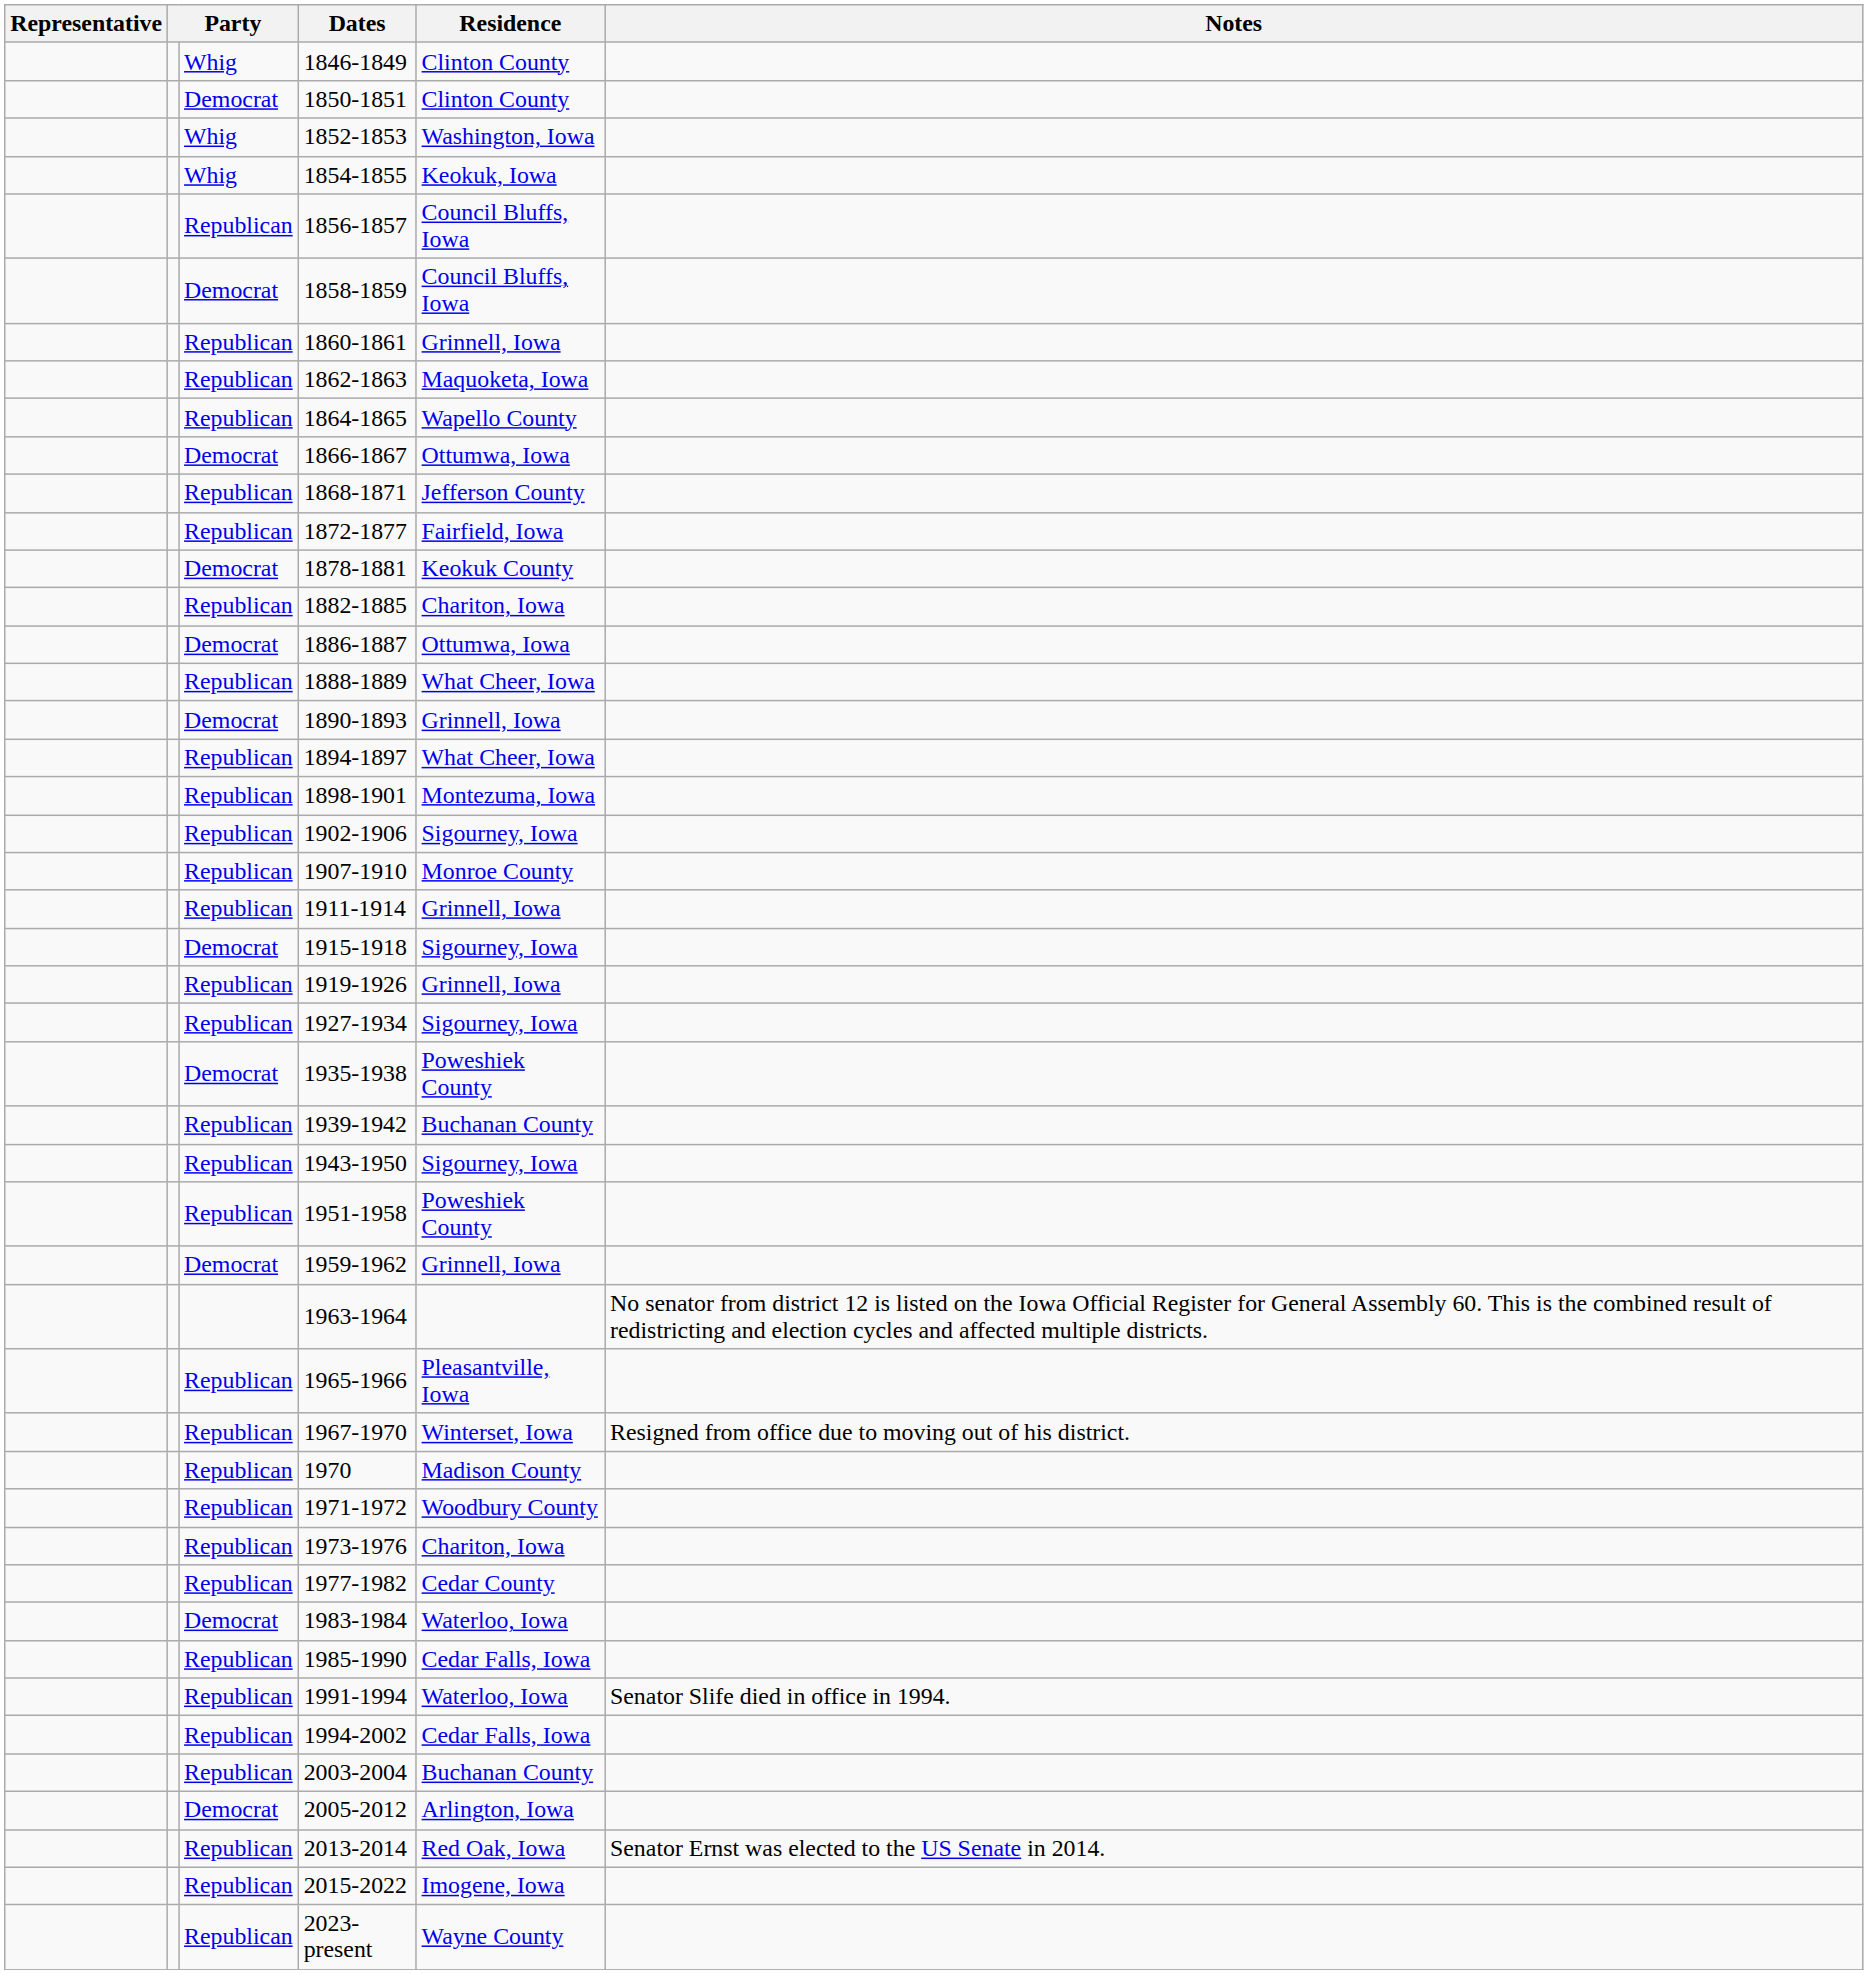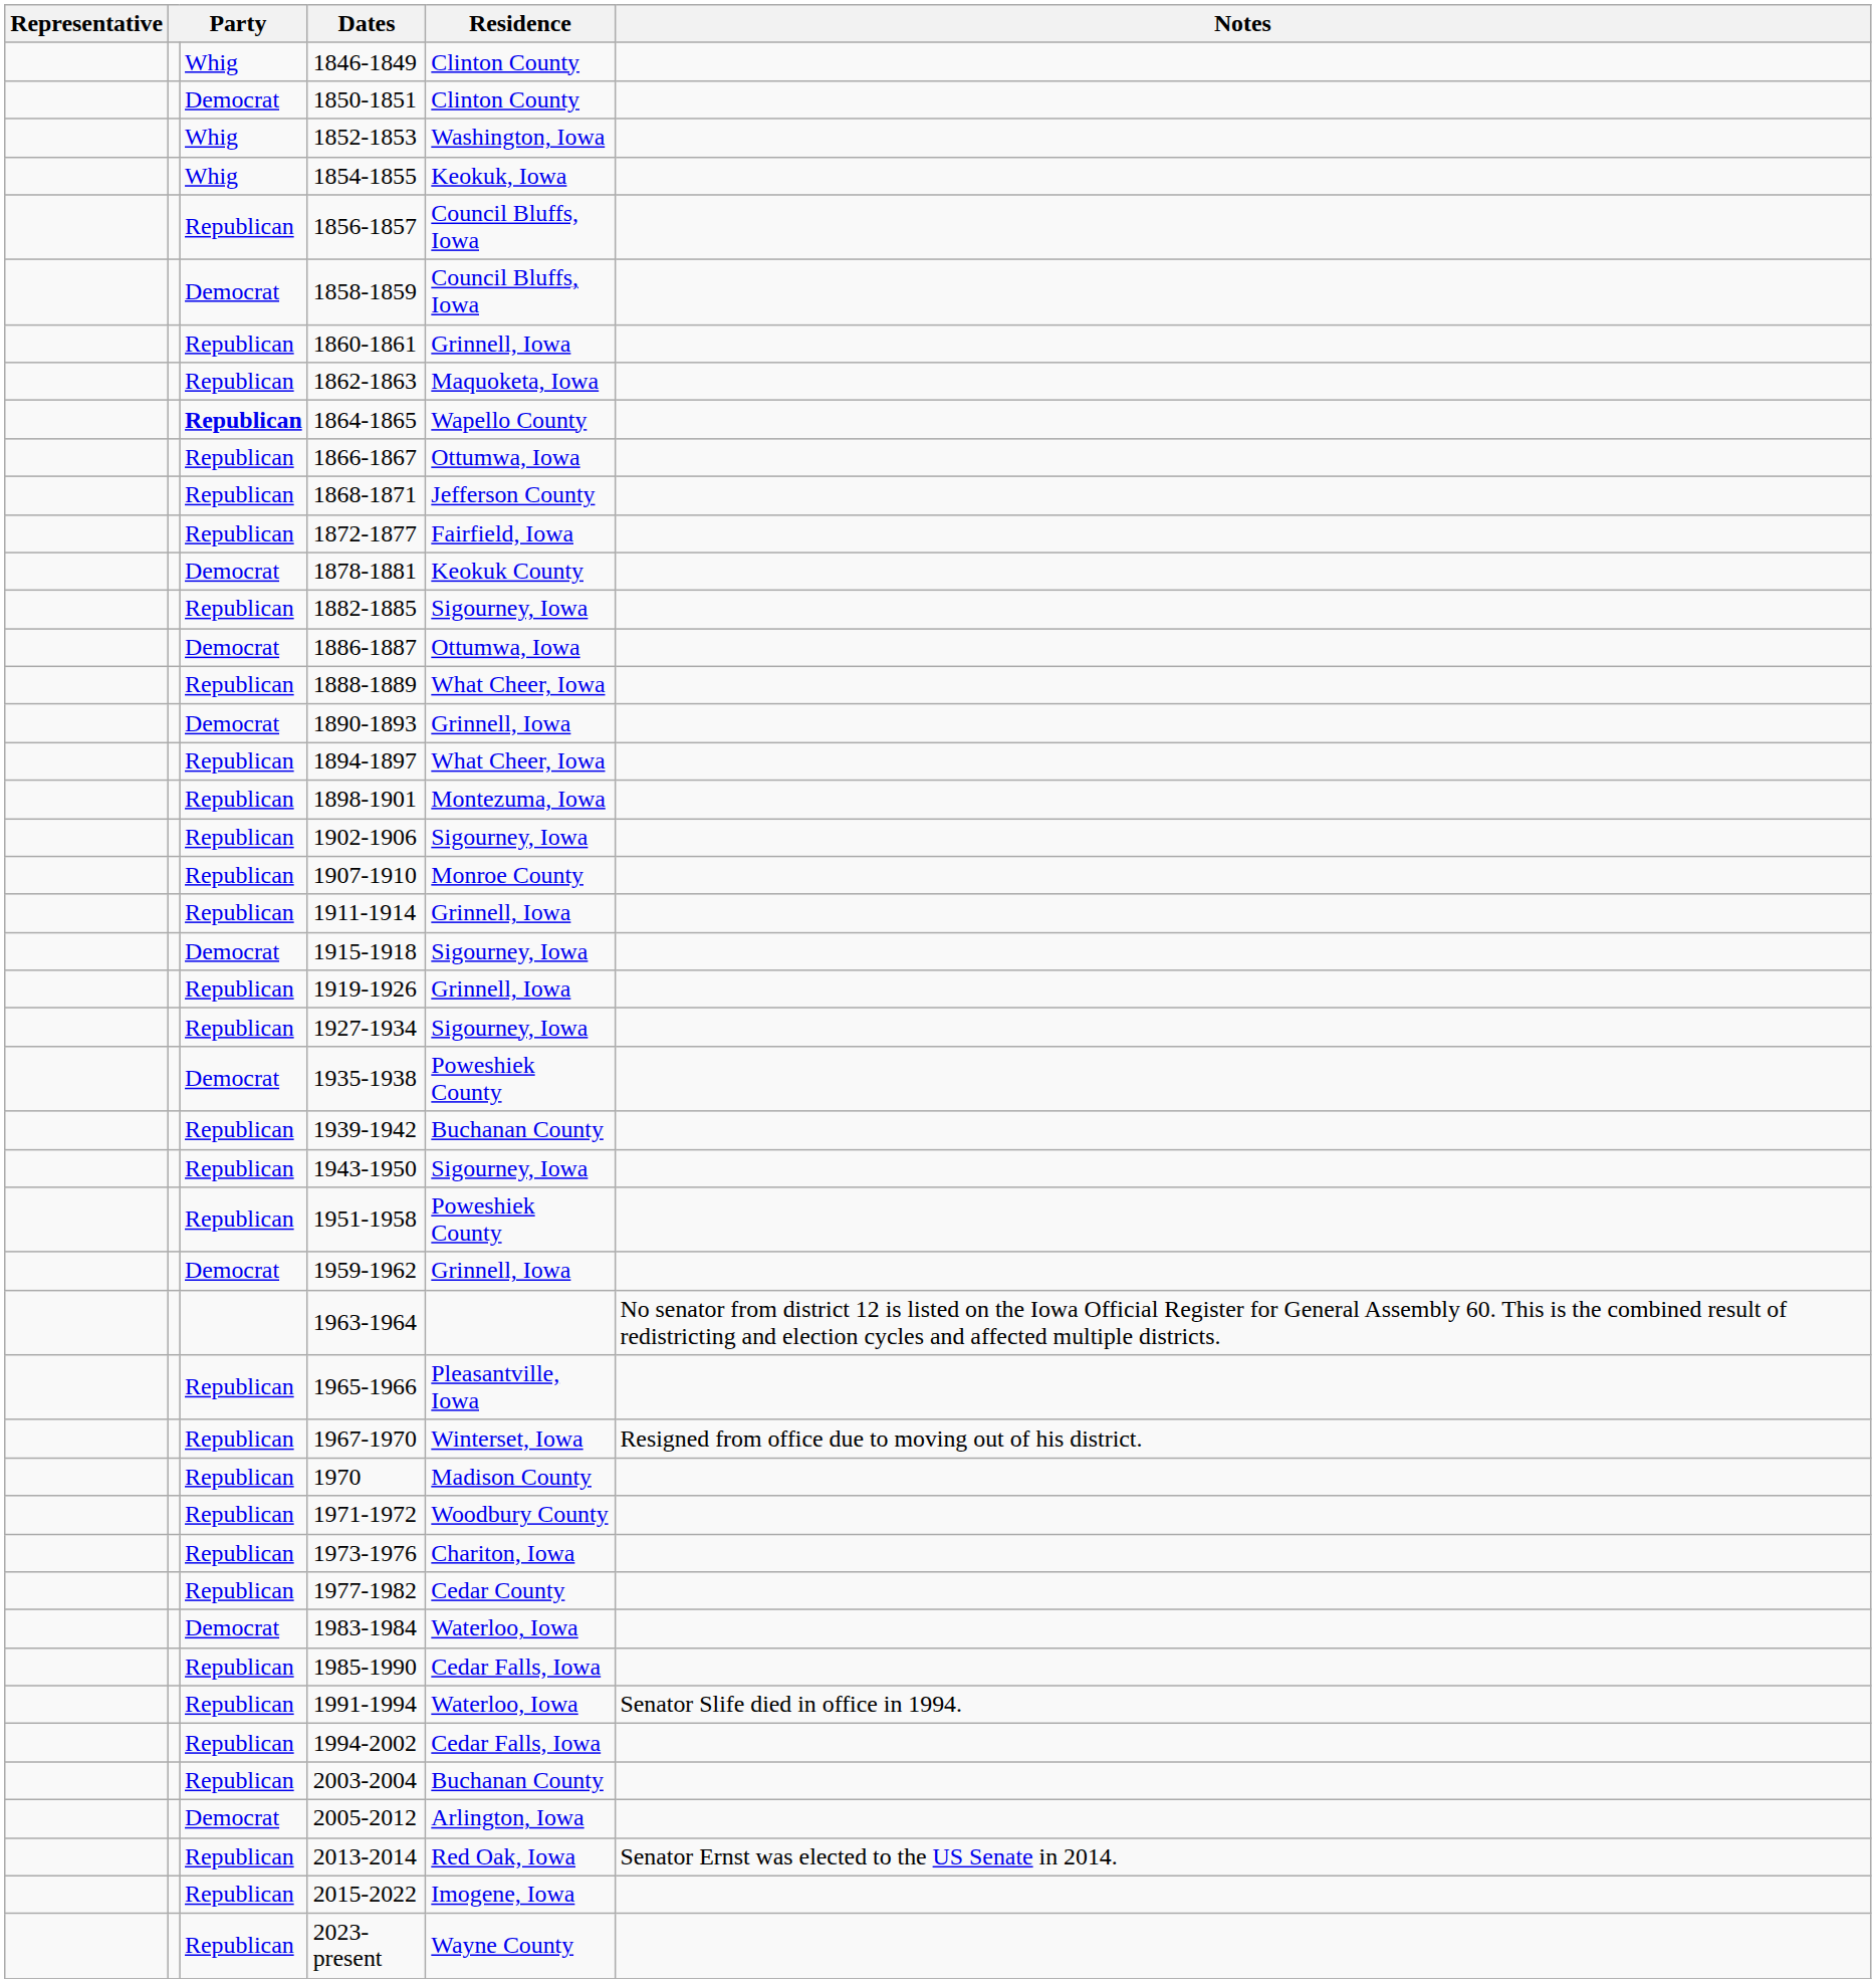1864-1865 | column 3: normal -> bold
1866-1867 | column 3: Democrat -> Republican
1882-1885 | Residence: Chariton, Iowa -> Sigourney, Iowa
